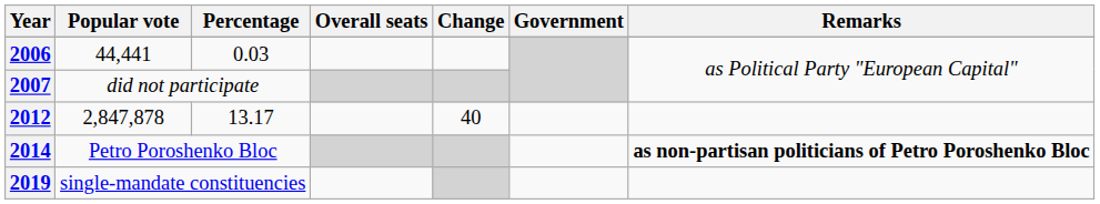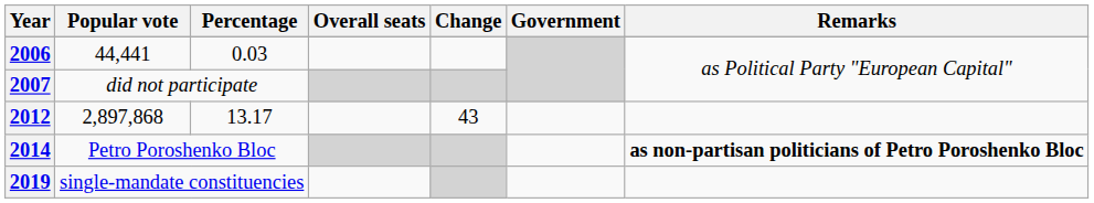2012 | Popular vote: 2,847,878 -> 2,897,868
2012 | Change: 40 -> 43
